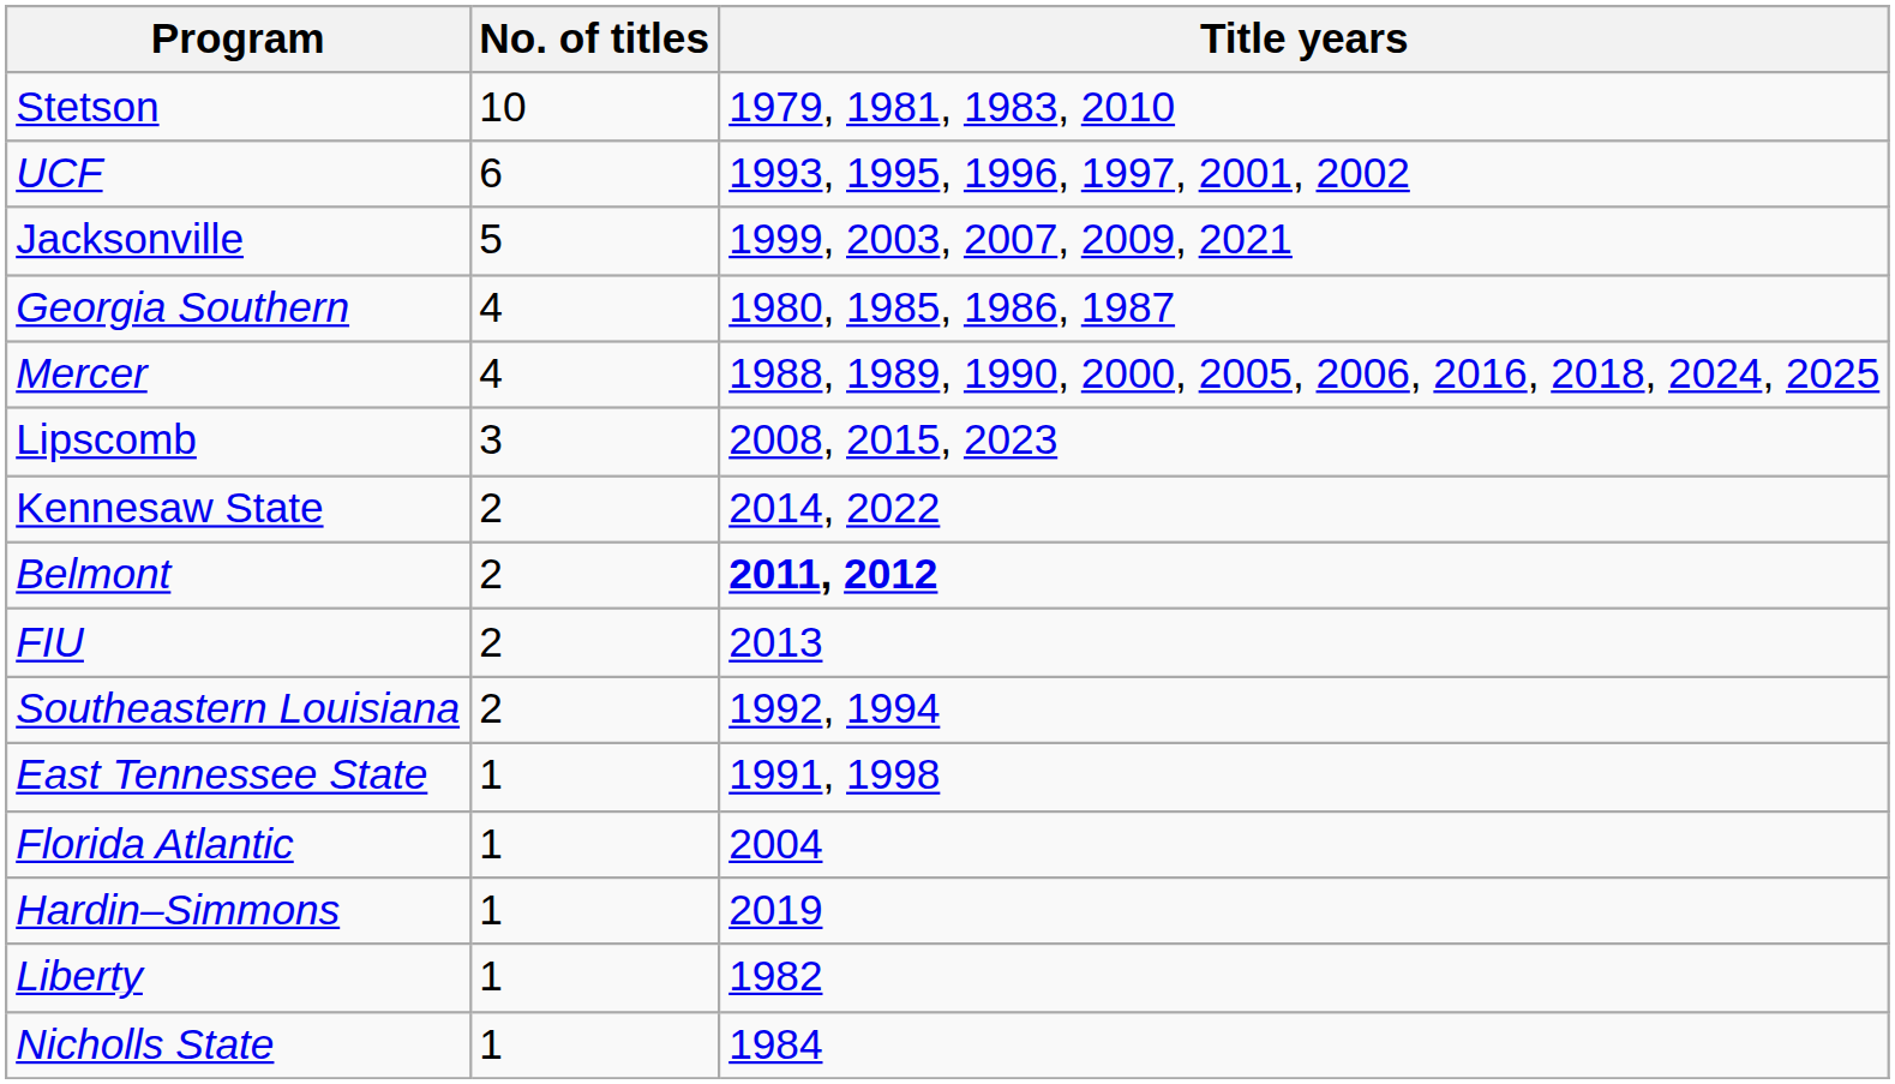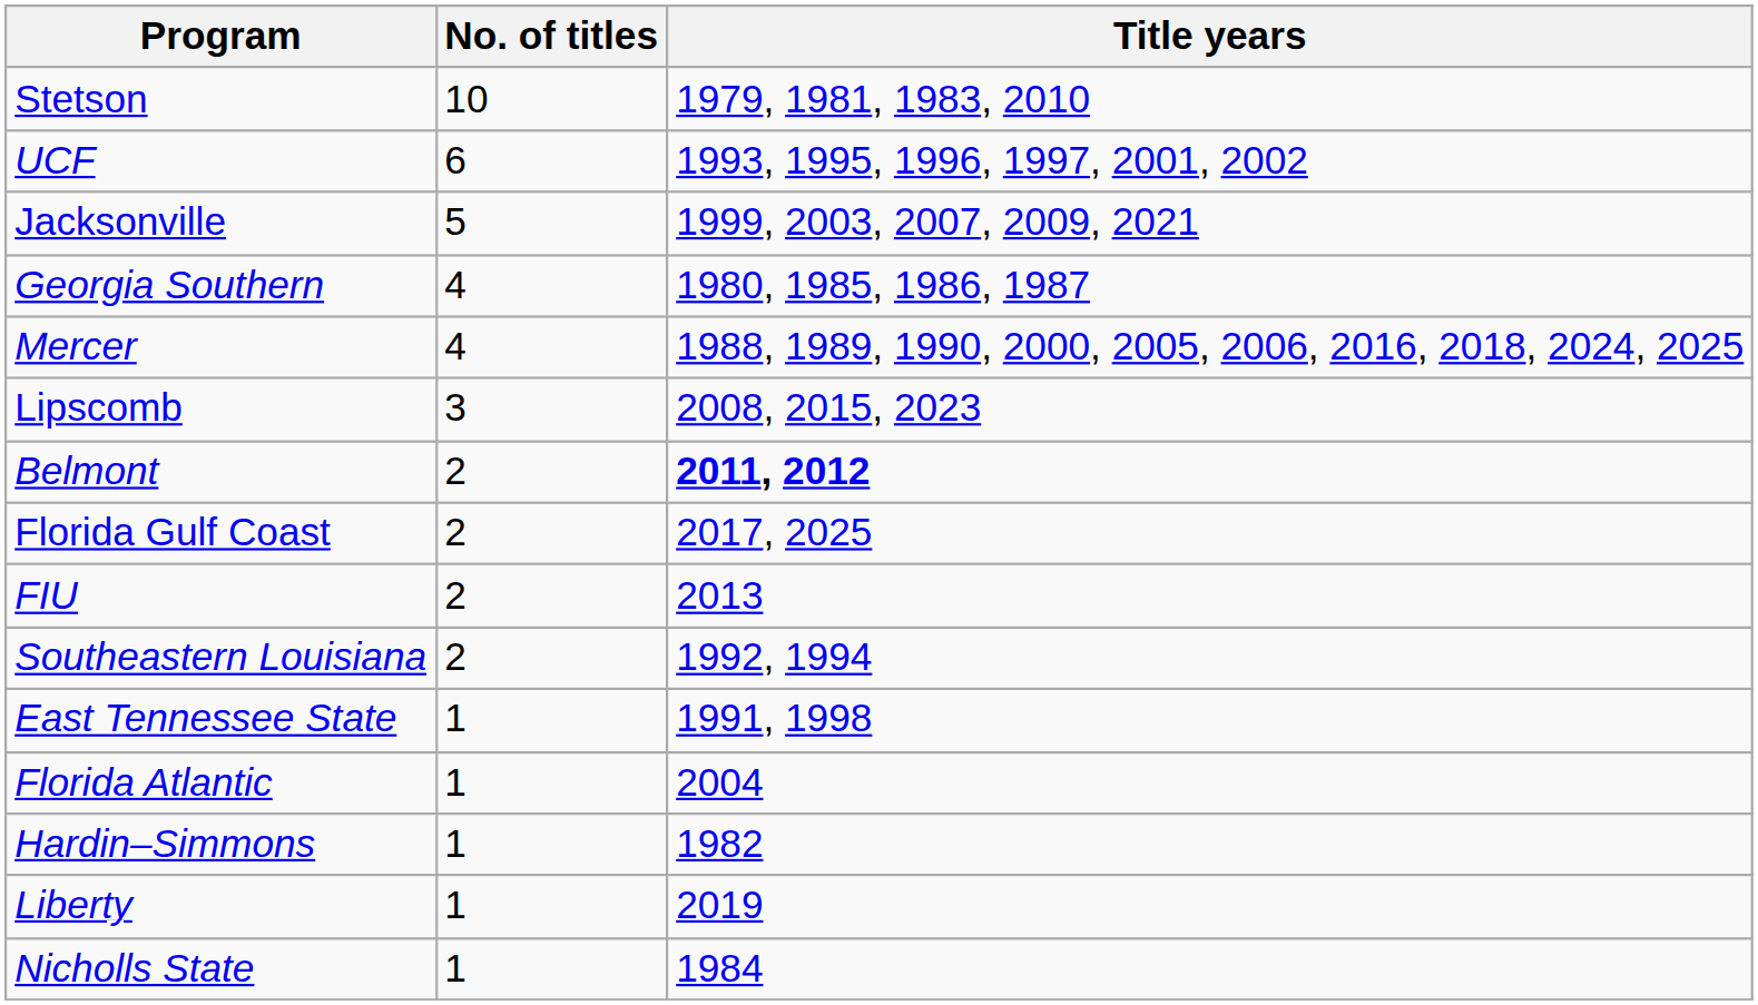- row: Kennesaw State | 2 | 2014, 2022
+ row: Florida Gulf Coast | 2 | 2017, 2025
Hardin–Simmons | Title years: 2019 -> 1982
Liberty | Title years: 1982 -> 2019
